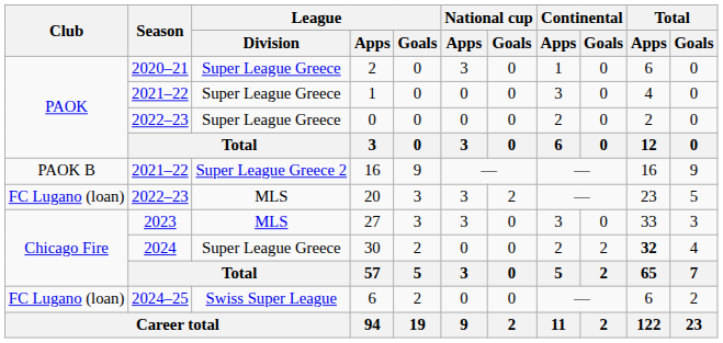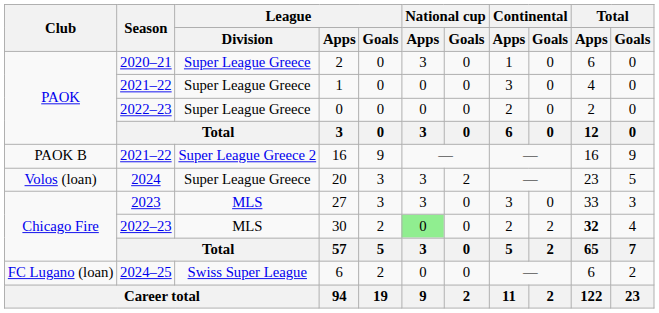20 | Club: FC Lugano (loan) -> Volos (loan)
20 | Season: 2022–23 -> 2024
20 | League / Division: MLS -> Super League Greece
30 | Season: 2024 -> 2022–23
30 | League / Division: Super League Greece -> MLS
30 | National cup / Apps: no background -> lightgreen background
